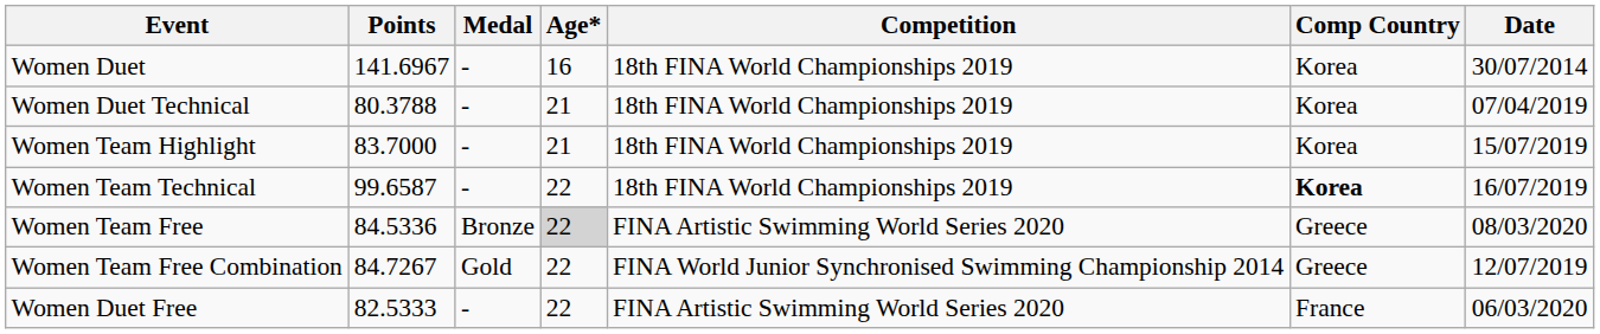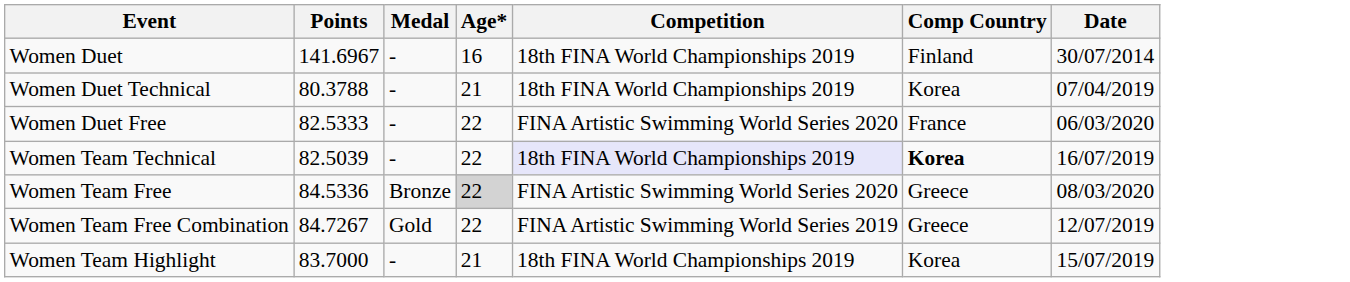Women Duet | Comp Country: Korea -> Finland
rows swapped: Women Duet Free <-> Women Team Highlight
Women Team Technical | Points: 99.6587 -> 82.5039
Women Team Technical | Competition: no background -> lavender background
Women Team Free Combination | Competition: FINA World Junior Synchronised Swimming Championship 2014 -> FINA Artistic Swimming World Series 2019
